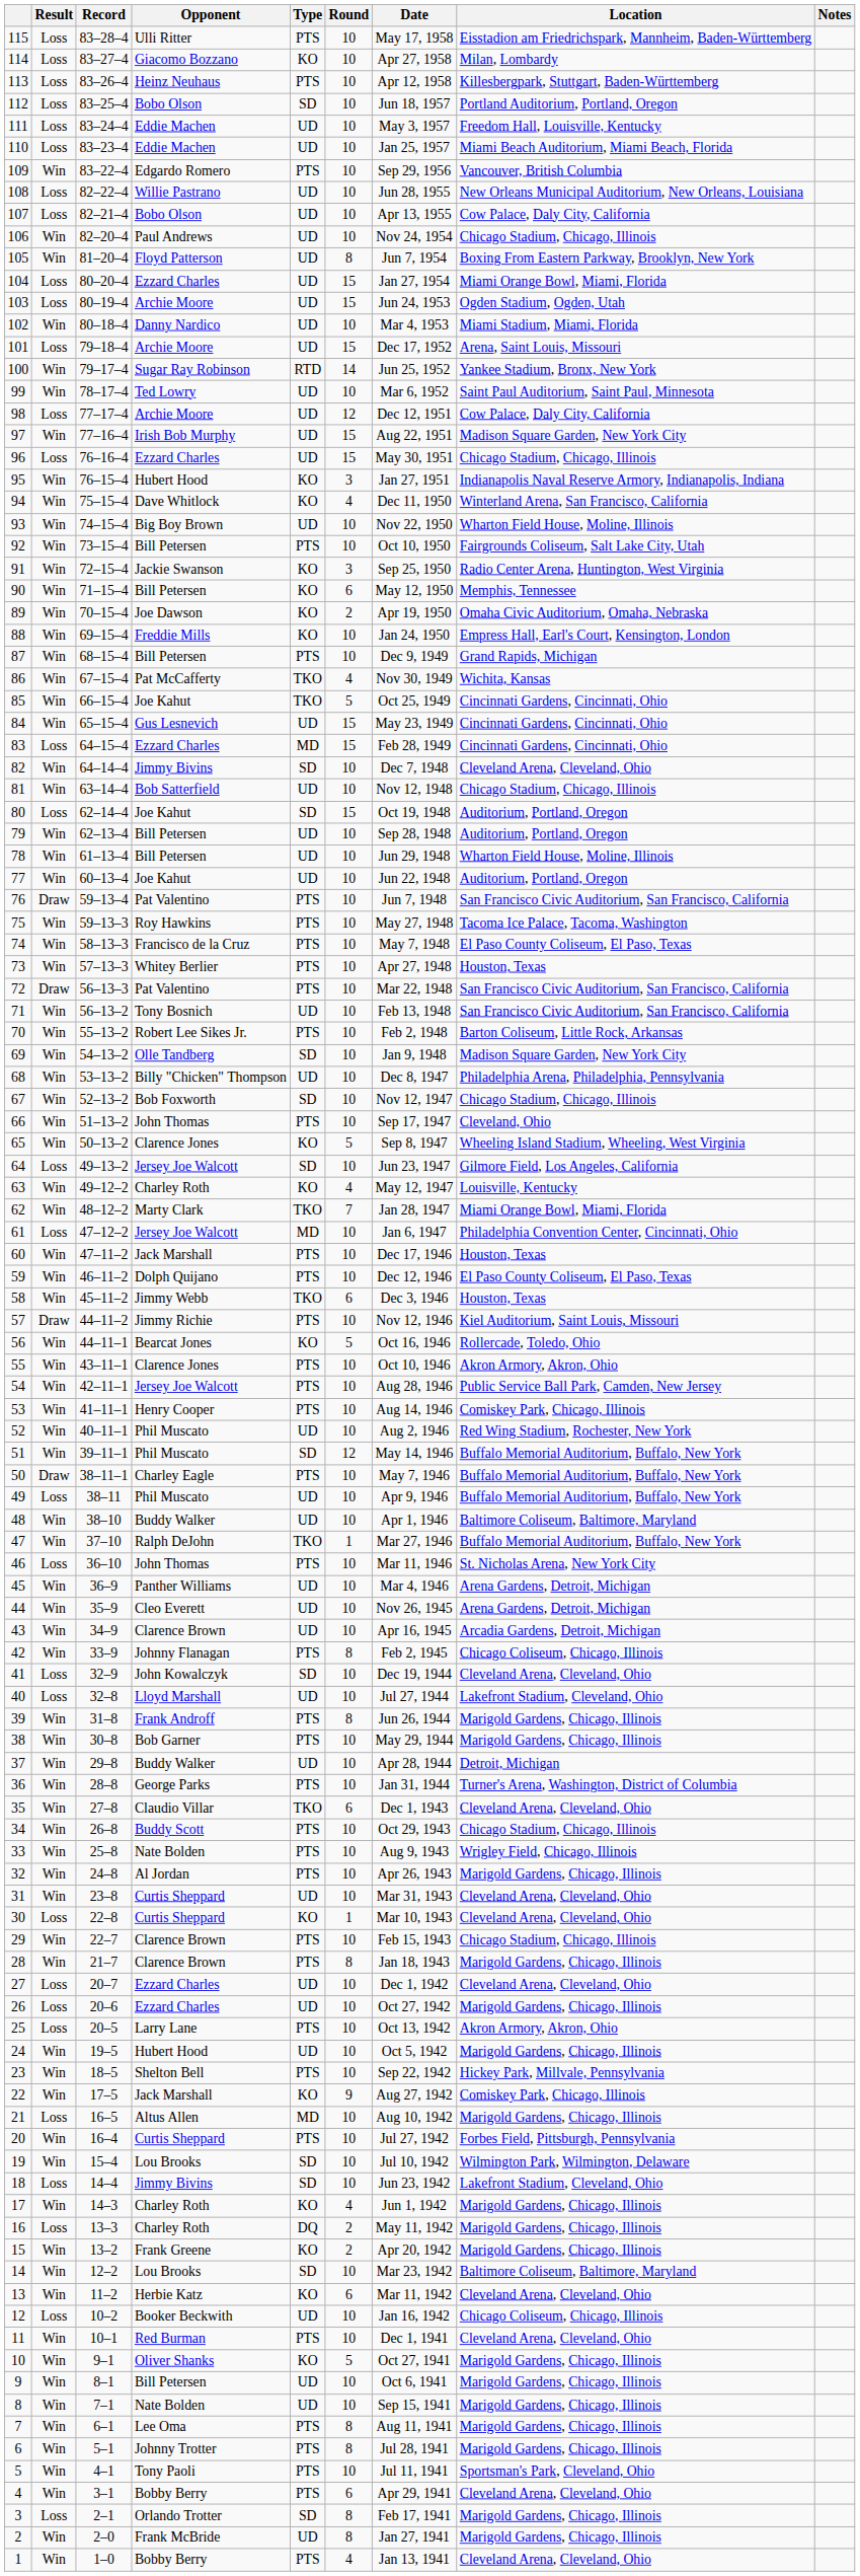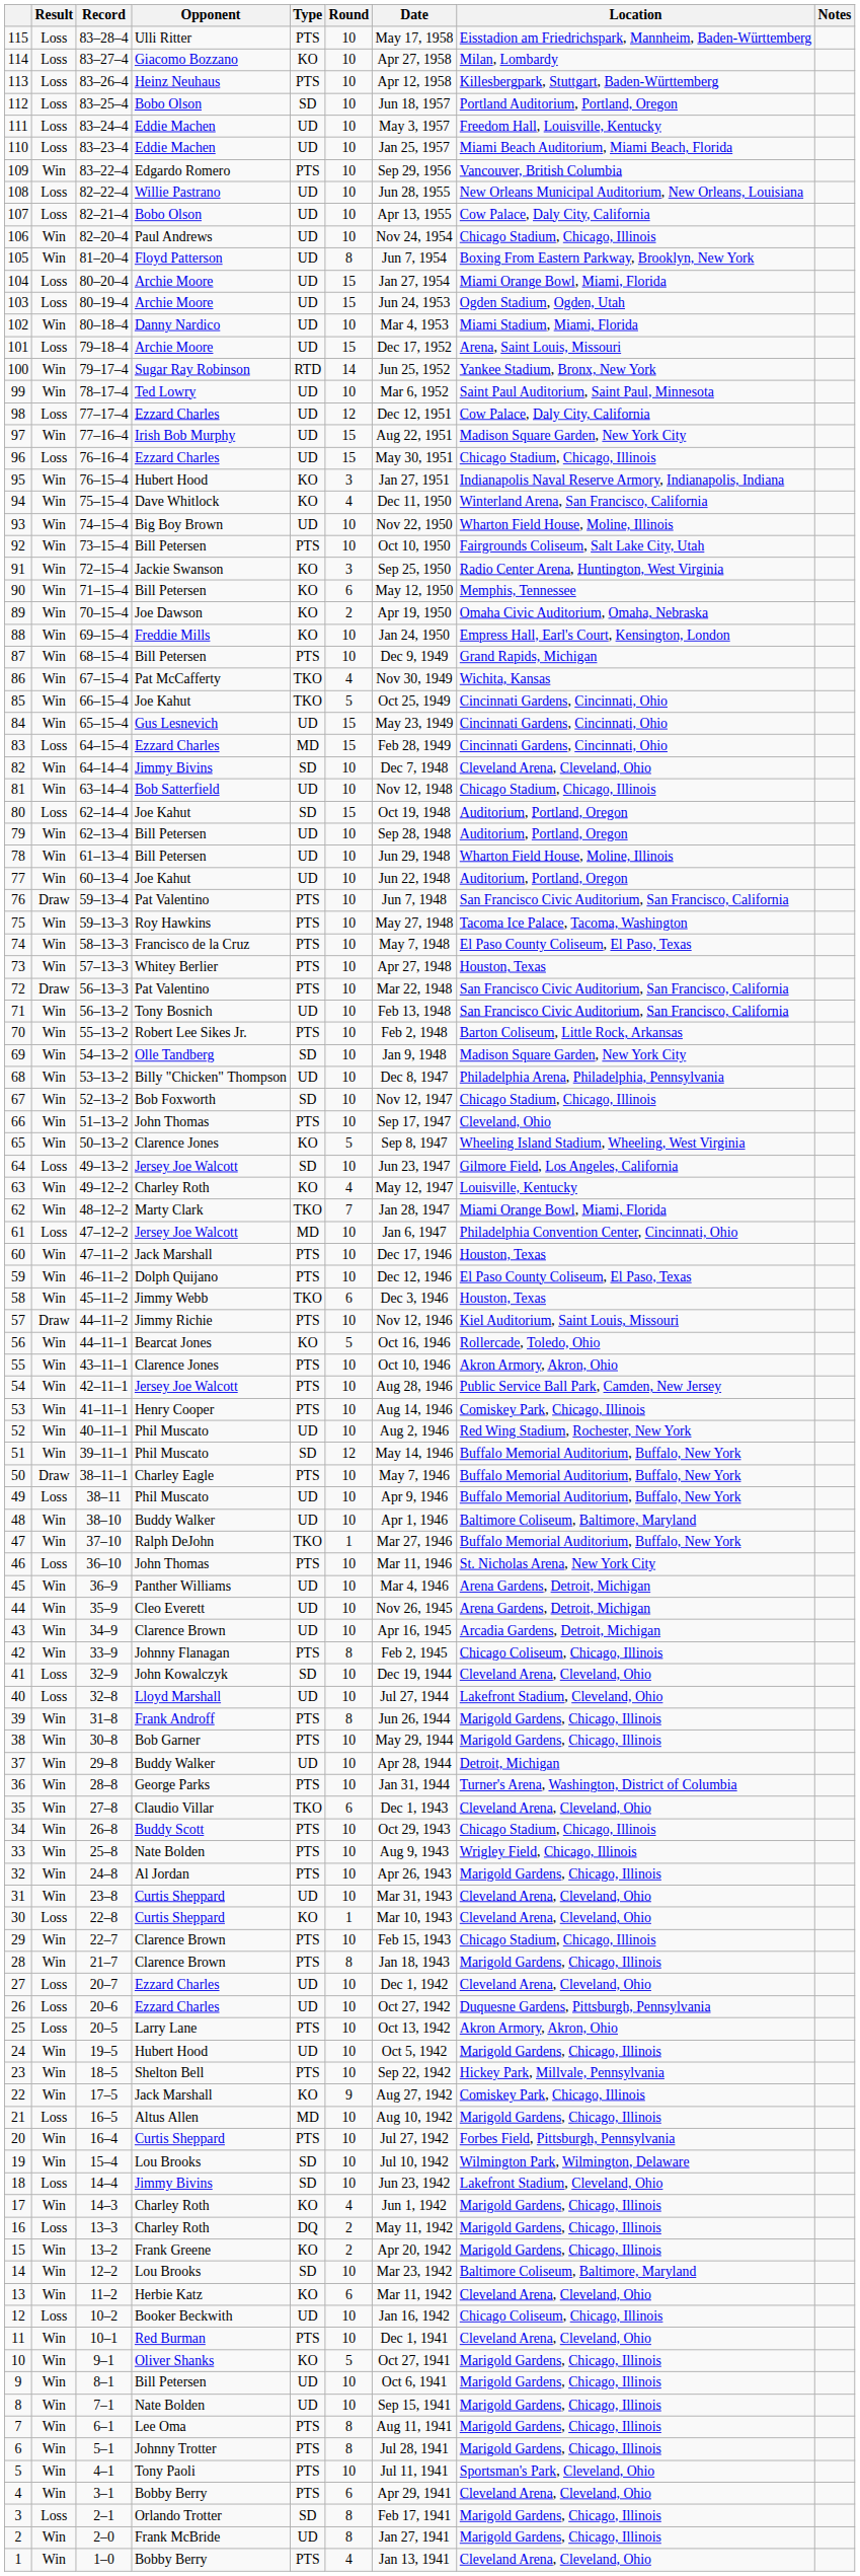104 | Opponent: Ezzard Charles -> Archie Moore
98 | Opponent: Archie Moore -> Ezzard Charles
26 | Location: Marigold Gardens, Chicago, Illinois -> Duquesne Gardens, Pittsburgh, Pennsylvania
